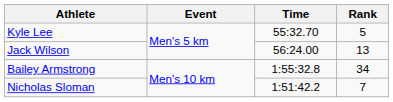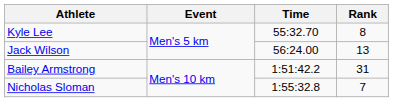Kyle Lee | Rank: 5 -> 8
Bailey Armstrong | Time: 1:55:32.8 -> 1:51:42.2
Bailey Armstrong | Rank: 34 -> 31
Nicholas Sloman | Time: 1:51:42.2 -> 1:55:32.8
